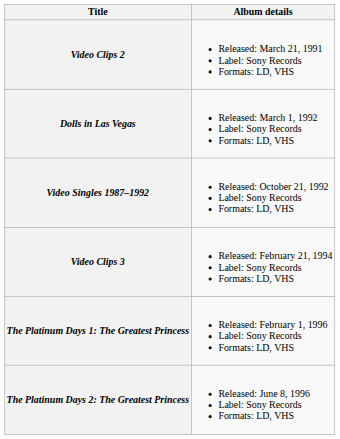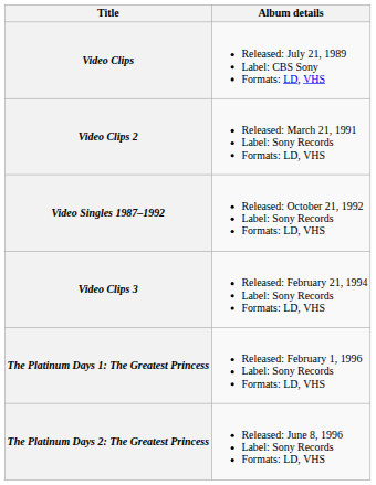+ row: Video Clips | Released: July 21, 1989 Label: CBS Sony Formats: LD, VHS
- row: Dolls in Las Vegas | Released: March 1, 1992 Label: Sony Records Formats: LD, VHS
